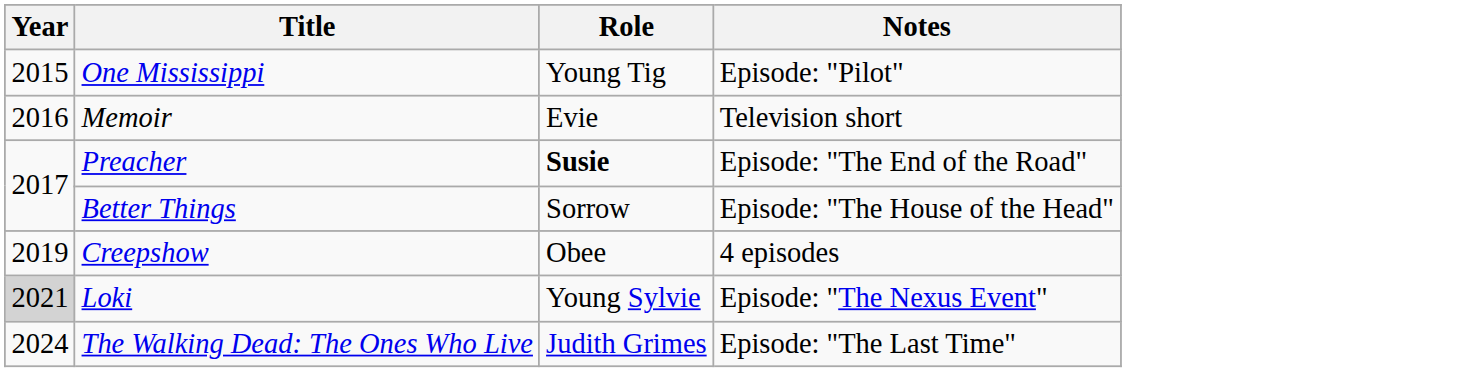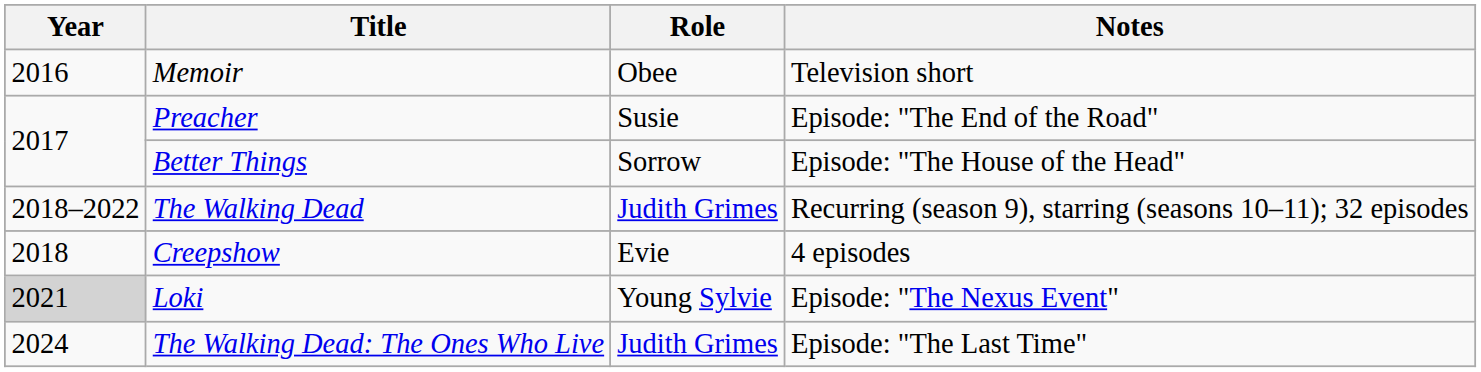- row: 2015 | One Mississippi | Young Tig | Episode: "Pilot"
Memoir | Role: Evie -> Obee
Preacher | Role: bold -> normal
+ row: 2018–2022 | The Walking Dead | Judith Grimes | Recurring (season 9), starring (seasons 10–11); 32 episodes
Creepshow | Year: 2019 -> 2018
Creepshow | Role: Obee -> Evie
